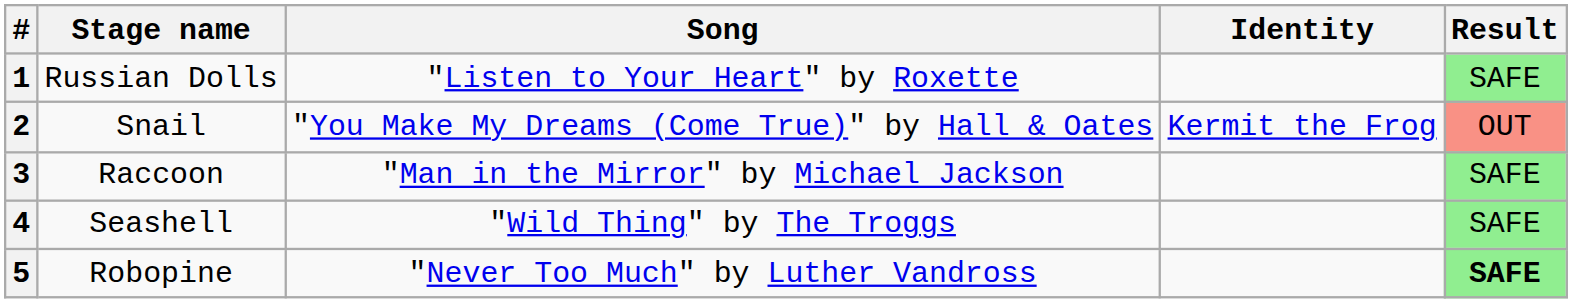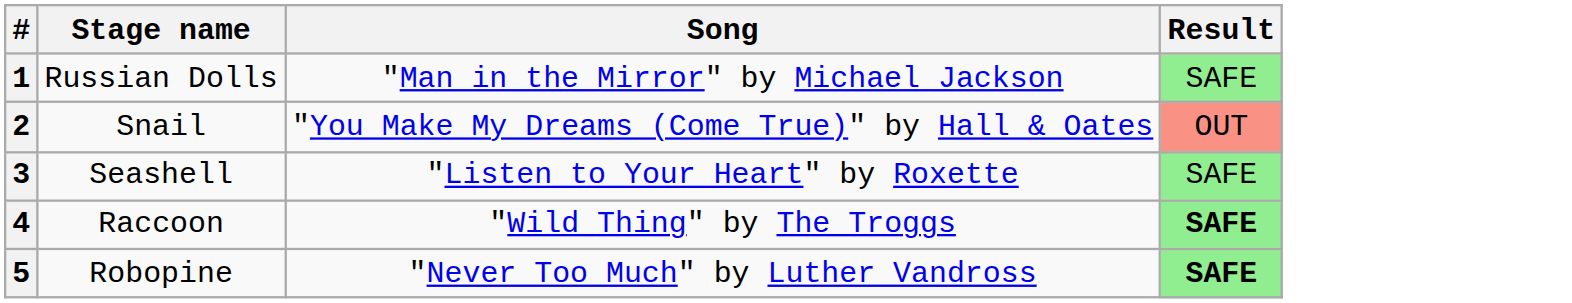- column: Identity | Kermit the Frog
1 | Song: "Listen to Your Heart" by Roxette -> "Man in the Mirror" by Michael Jackson
3 | Stage name: Raccoon -> Seashell
3 | Song: "Man in the Mirror" by Michael Jackson -> "Listen to Your Heart" by Roxette
4 | Stage name: Seashell -> Raccoon
4 | Result: normal -> bold
